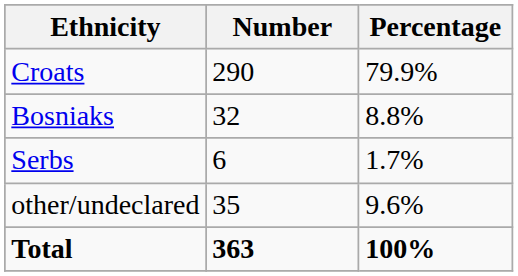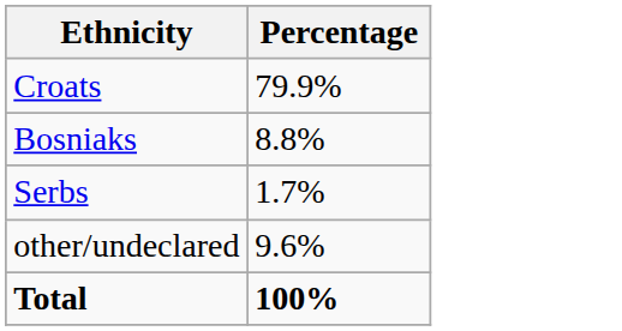- column: Number | 290 | 32 | 6 | 35 | 363
